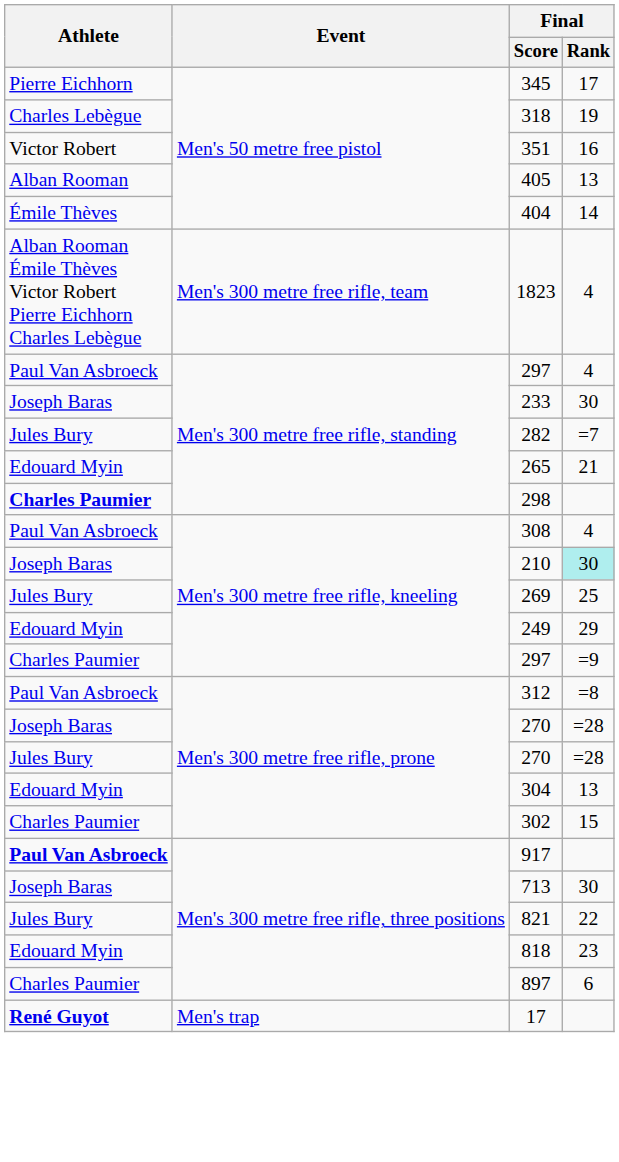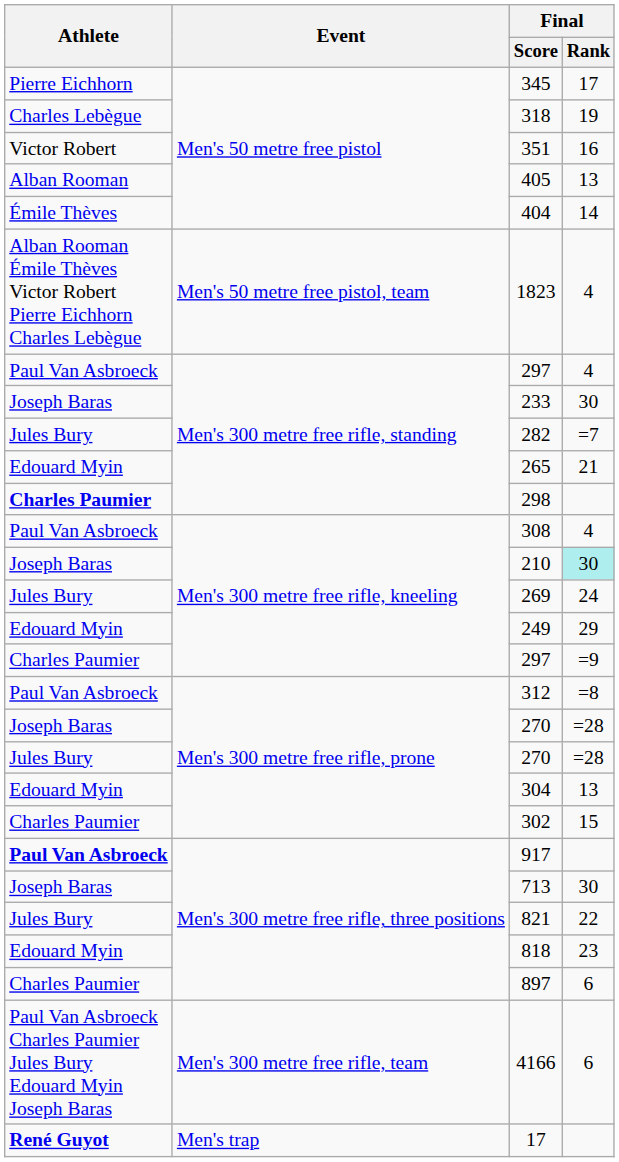1823 | Event: Men's 300 metre free rifle, team -> Men's 50 metre free pistol, team
269 | Final / Rank: 25 -> 24
+ row: Paul Van Asbroeck Charles Paumier Jules Bury Edouard Myin Joseph Baras | Men's 300 metre free rifle, team | 4166 | 6
